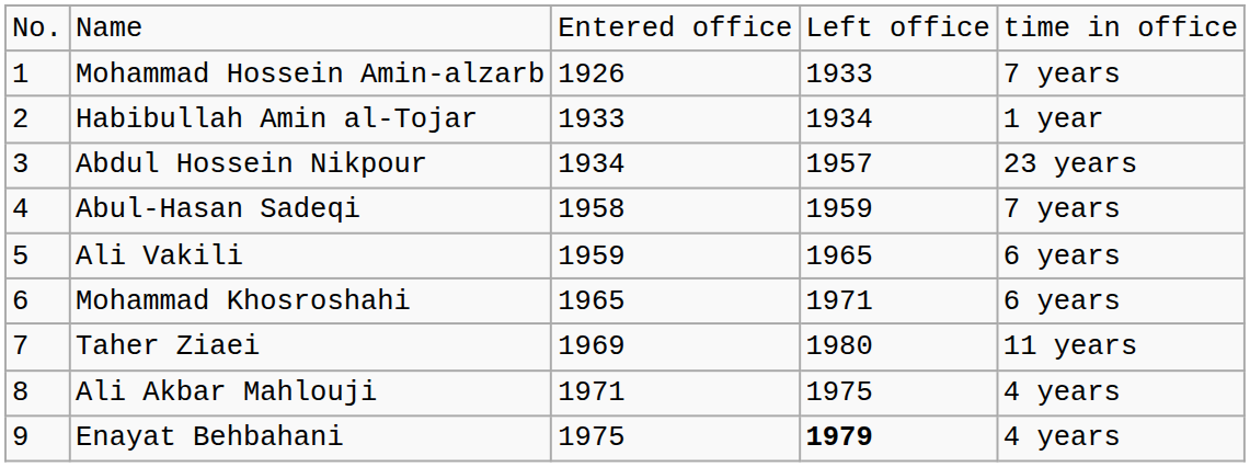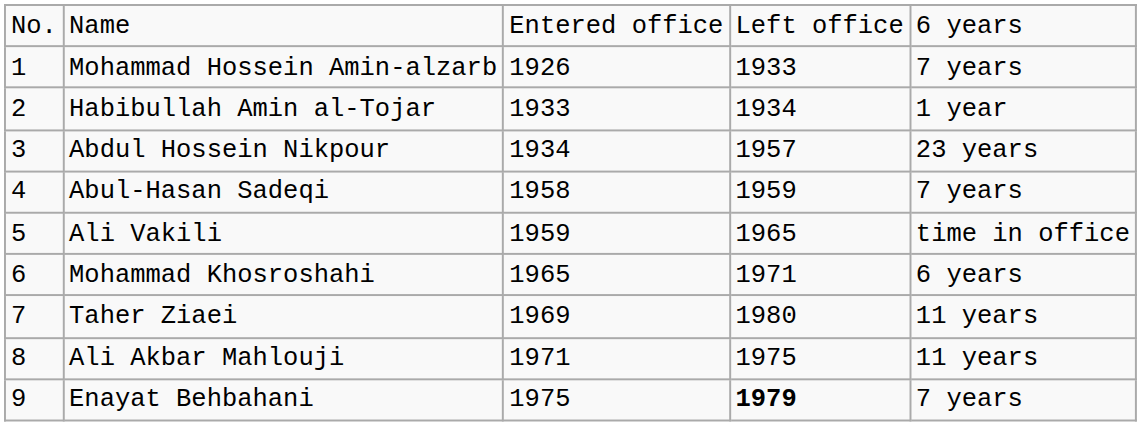Name | column 5: time in office -> 6 years
Ali Vakili | column 5: 6 years -> time in office
Ali Akbar Mahlouji | column 5: 4 years -> 11 years
Enayat Behbahani | column 5: 4 years -> 7 years
